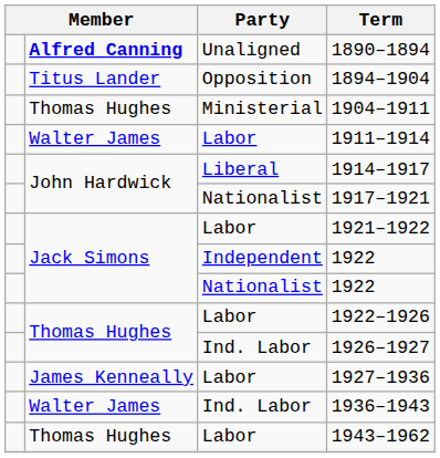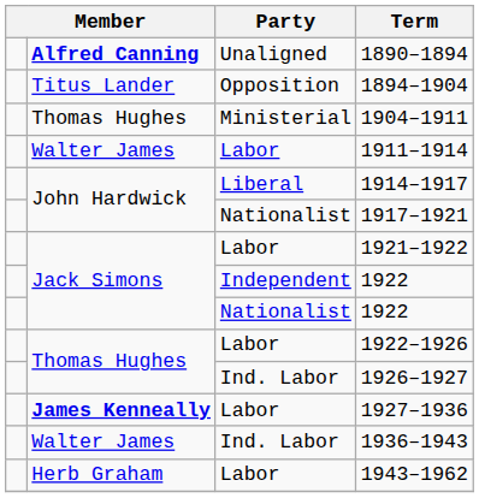1927–1936 | column 2: normal -> bold
1943–1962 | column 2: Thomas Hughes -> Herb Graham
